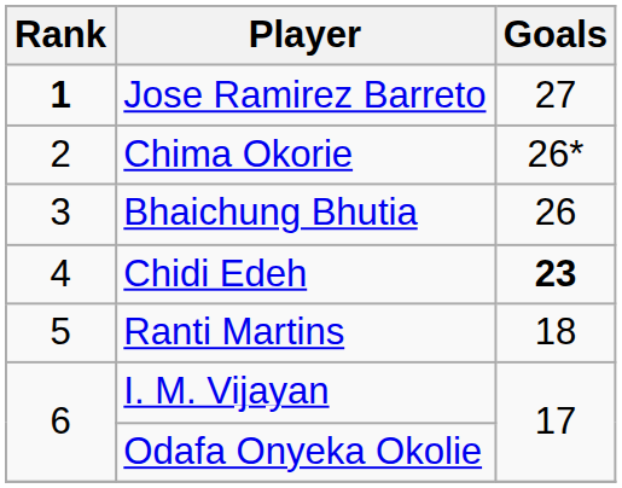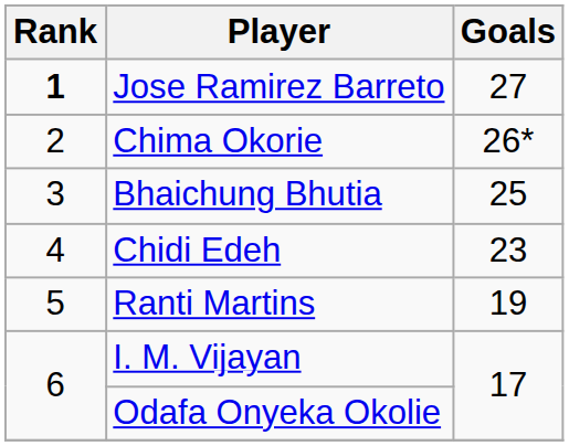Bhaichung Bhutia | Goals: 26 -> 25
Chidi Edeh | Goals: bold -> normal
Ranti Martins | Goals: 18 -> 19
